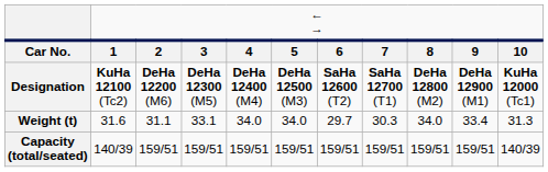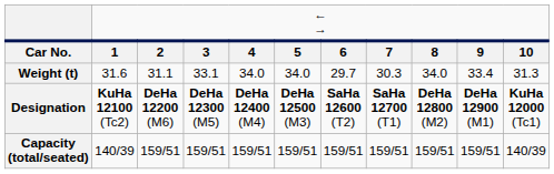rows swapped: Designation <-> Weight (t)
